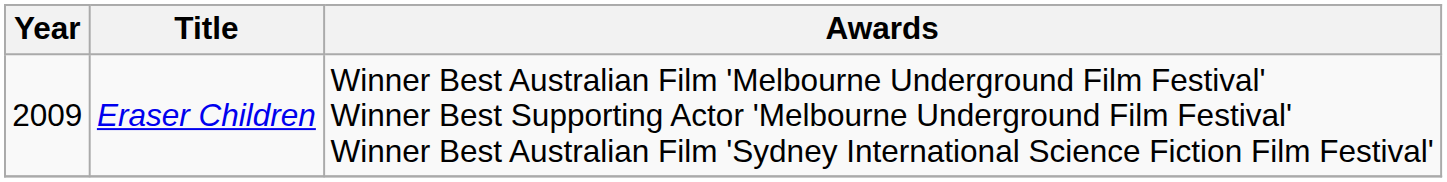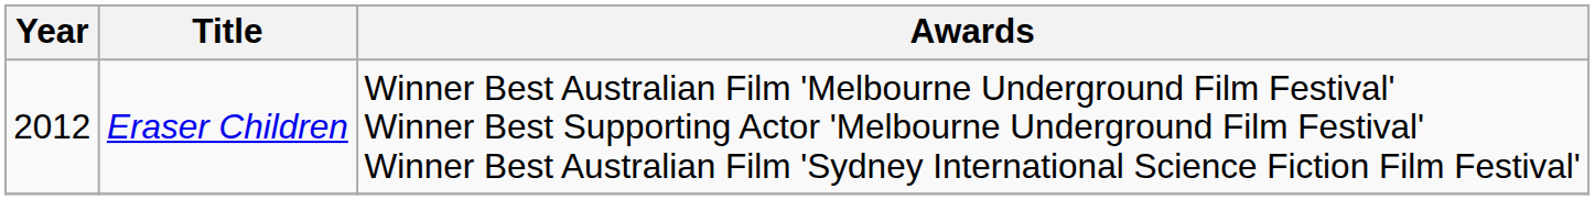Eraser Children | Year: 2009 -> 2012
